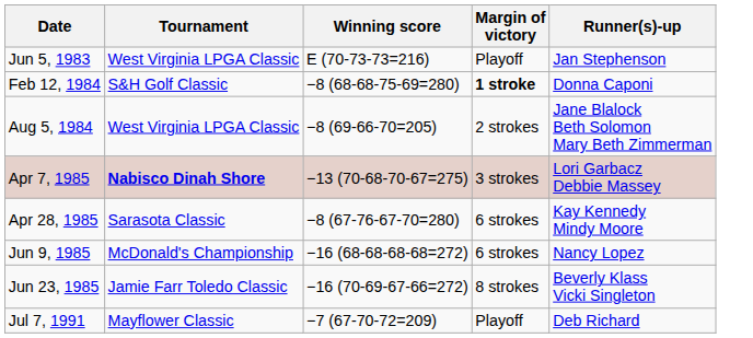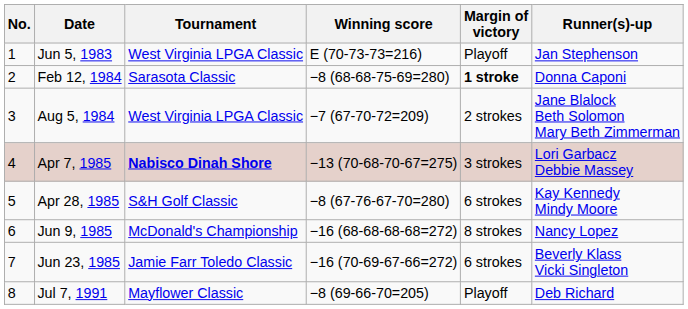+ column: No. | 1 | 2 | 3 | 4 | 5 | 6 | 7 | 8
Feb 12, 1984 | Tournament: S&H Golf Classic -> Sarasota Classic
Aug 5, 1984 | Winning score: −8 (69-66-70=205) -> −7 (67-70-72=209)
Apr 28, 1985 | Tournament: Sarasota Classic -> S&H Golf Classic
Jun 9, 1985 | Margin of victory: 6 strokes -> 8 strokes
Jun 23, 1985 | Margin of victory: 8 strokes -> 6 strokes
Jul 7, 1991 | Winning score: −7 (67-70-72=209) -> −8 (69-66-70=205)
